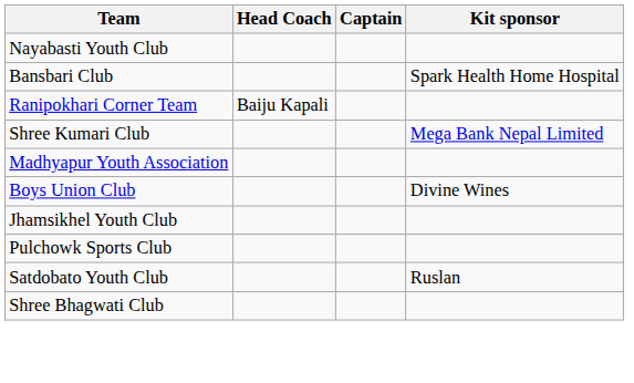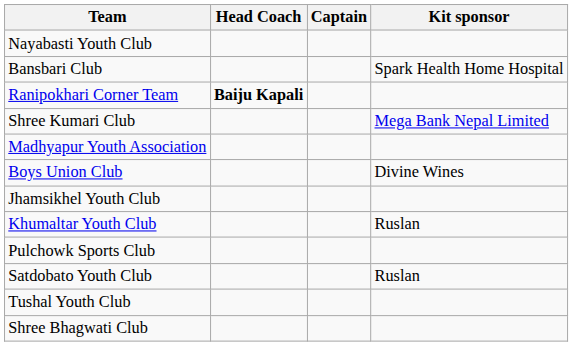Ranipokhari Corner Team | Head Coach: normal -> bold
+ row: Khumaltar Youth Club | Ruslan
+ row: Tushal Youth Club
